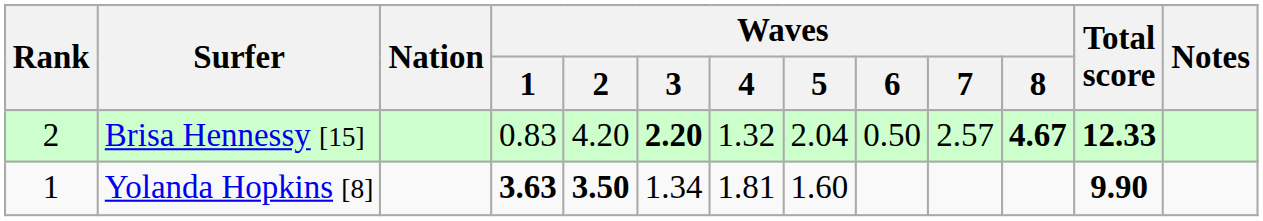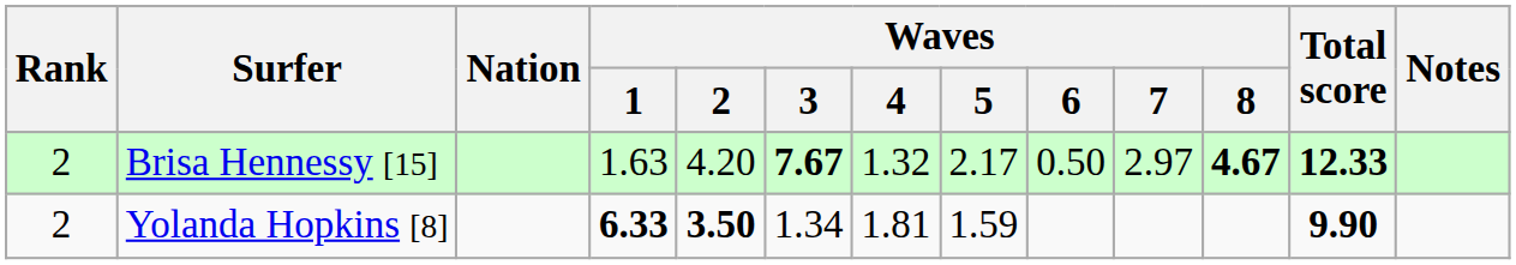Brisa Hennessy [15] | Waves / 1: 0.83 -> 1.63
Brisa Hennessy [15] | Waves / 3: 2.20 -> 7.67
Brisa Hennessy [15] | Waves / 5: 2.04 -> 2.17
Brisa Hennessy [15] | Waves / 7: 2.57 -> 2.97
Yolanda Hopkins [8] | Rank: 1 -> 2
Yolanda Hopkins [8] | Waves / 1: 3.63 -> 6.33
Yolanda Hopkins [8] | Waves / 5: 1.60 -> 1.59
